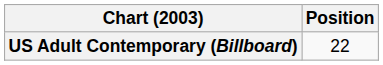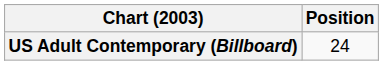US Adult Contemporary (Billboard) | Position: 22 -> 24
